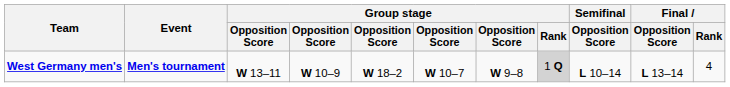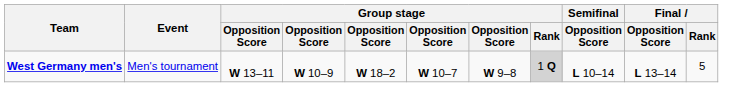West Germany men's | Event: bold -> normal
West Germany men's | Final / Rank: 4 -> 5
